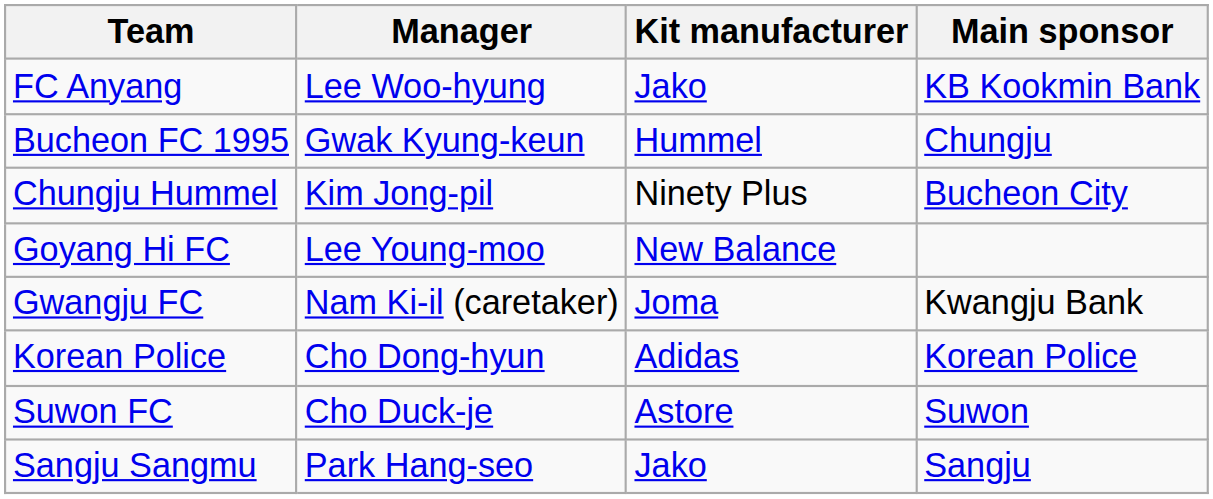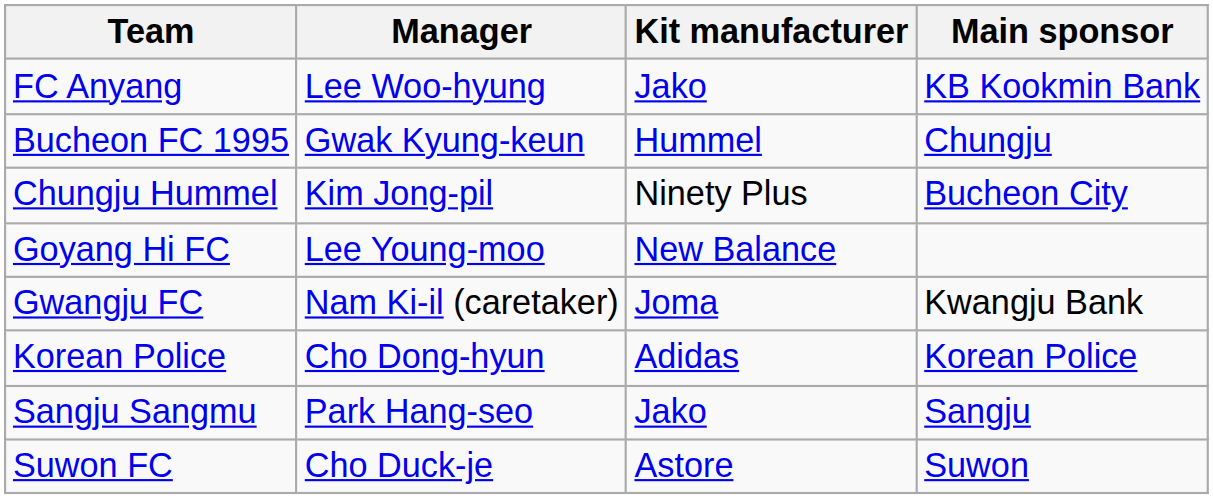rows swapped: Sangju Sangmu <-> Suwon FC
